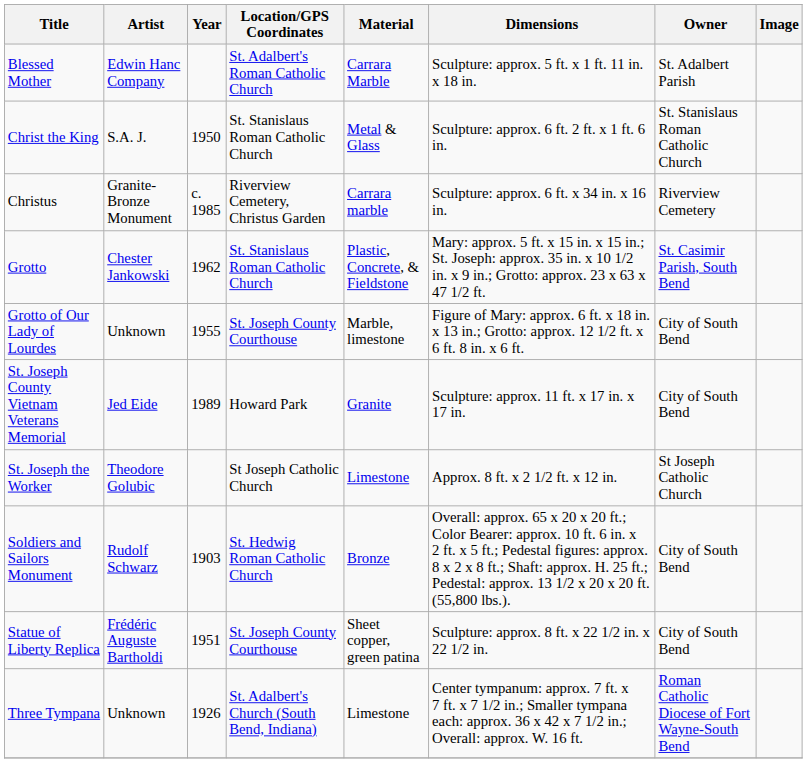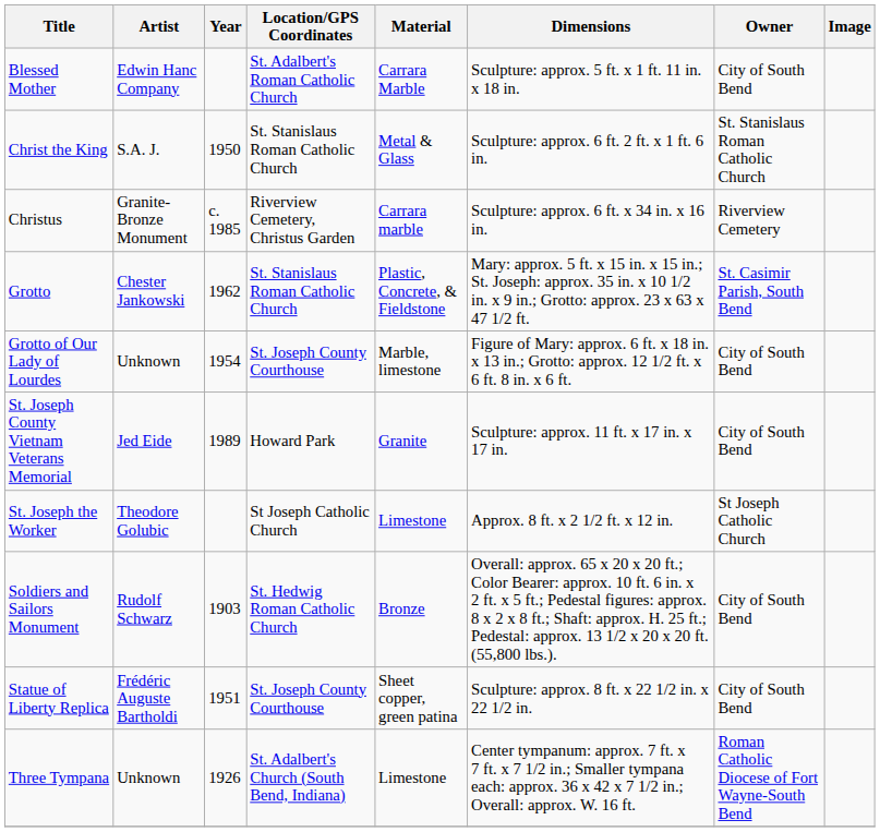Blessed Mother | Owner: St. Adalbert Parish -> City of South Bend
Grotto of Our Lady of Lourdes | Year: 1955 -> 1954
